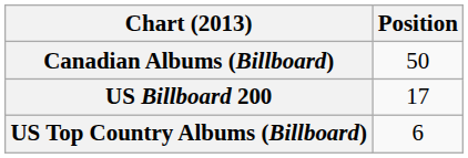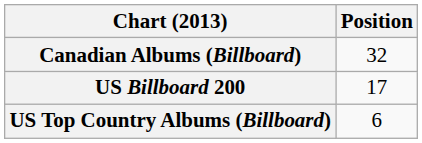Canadian Albums (Billboard) | Position: 50 -> 32
